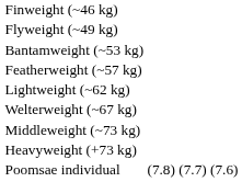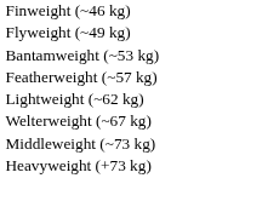- row: Poomsae individual | (7.8) | (7.7) | (7.6)
